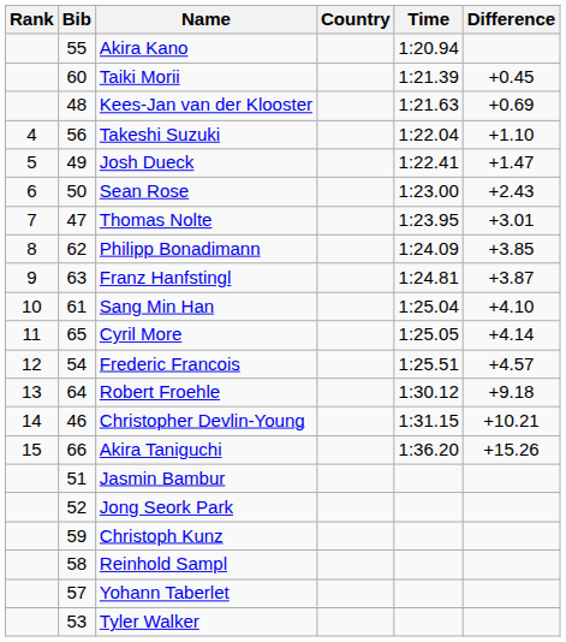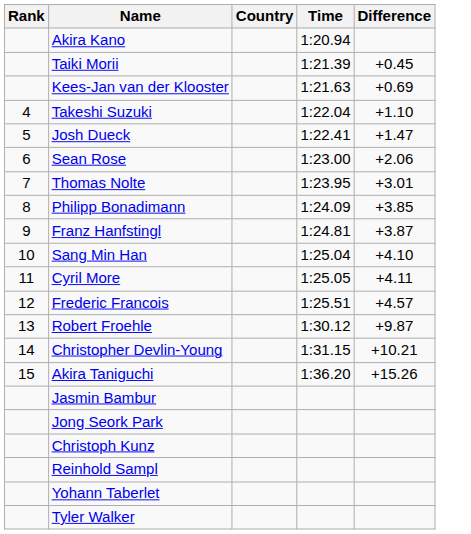- column: Bib | 55 | 60 | 48 | 56 | 49 | 50 | 47 | 62 | 63 | 61 | 65 | 54 | 64 | 46 | 66 | 51 | 52 | 59 | 58 | 57 | 53
Sean Rose | Difference: +2.43 -> +2.06
Cyril More | Difference: +4.14 -> +4.11
Robert Froehle | Difference: +9.18 -> +9.87
